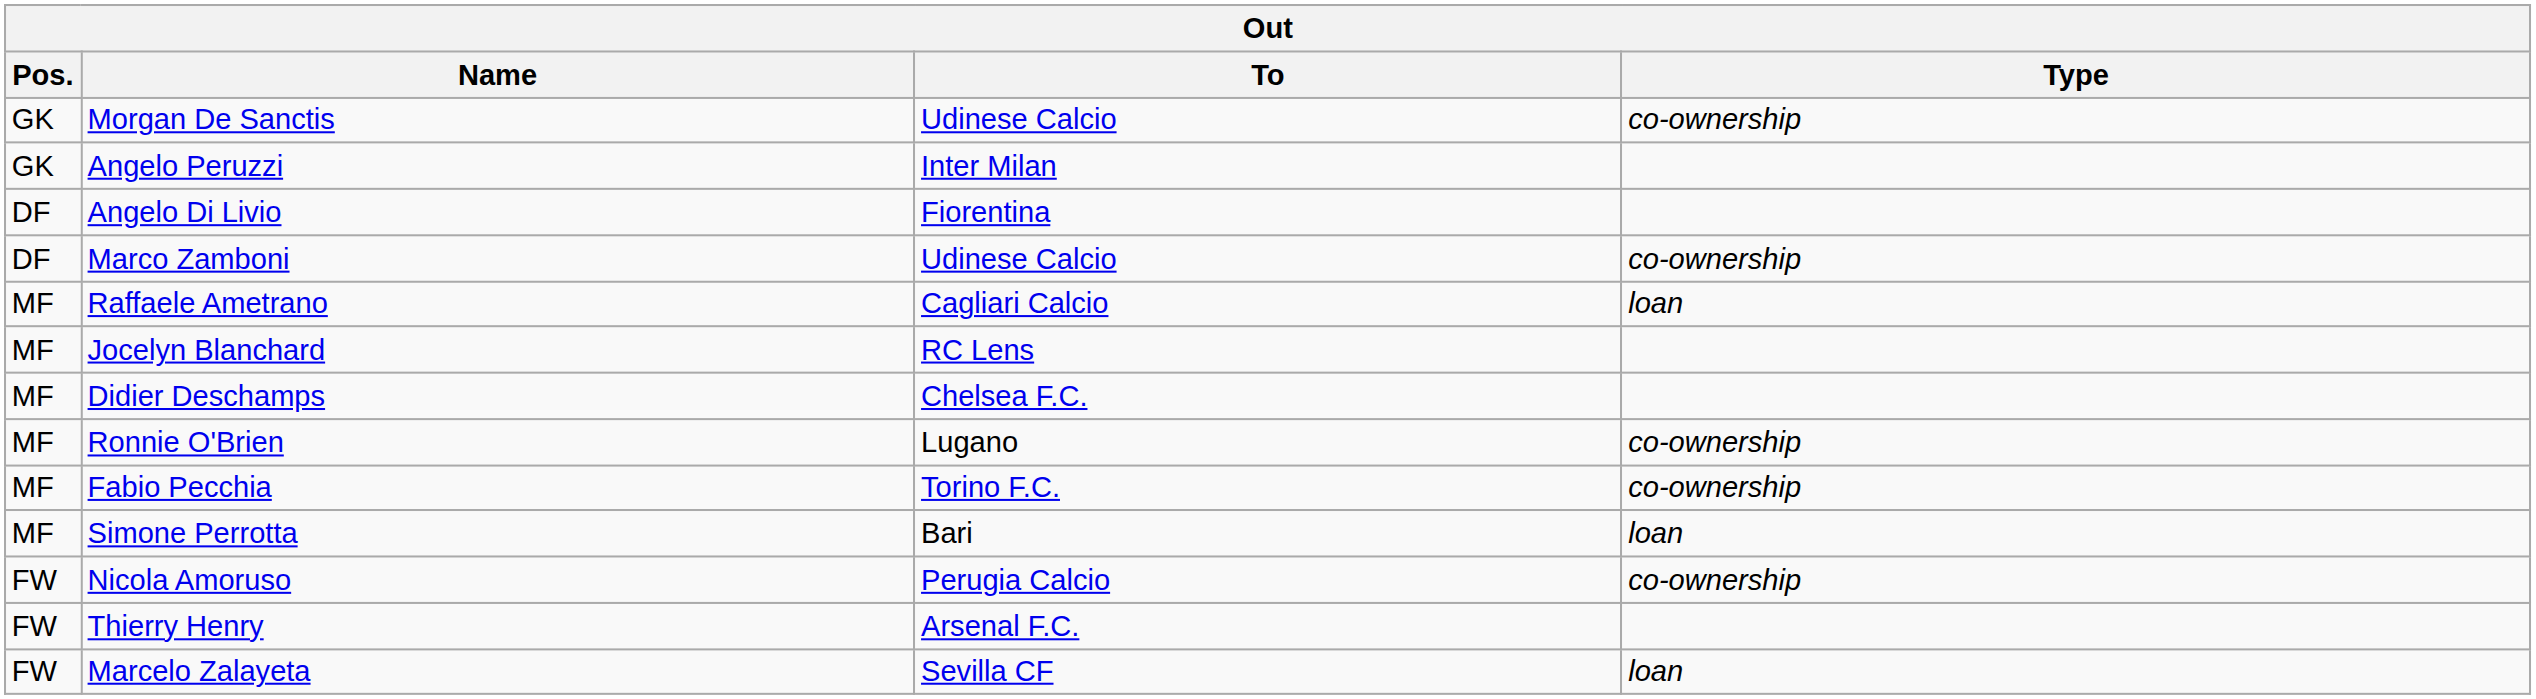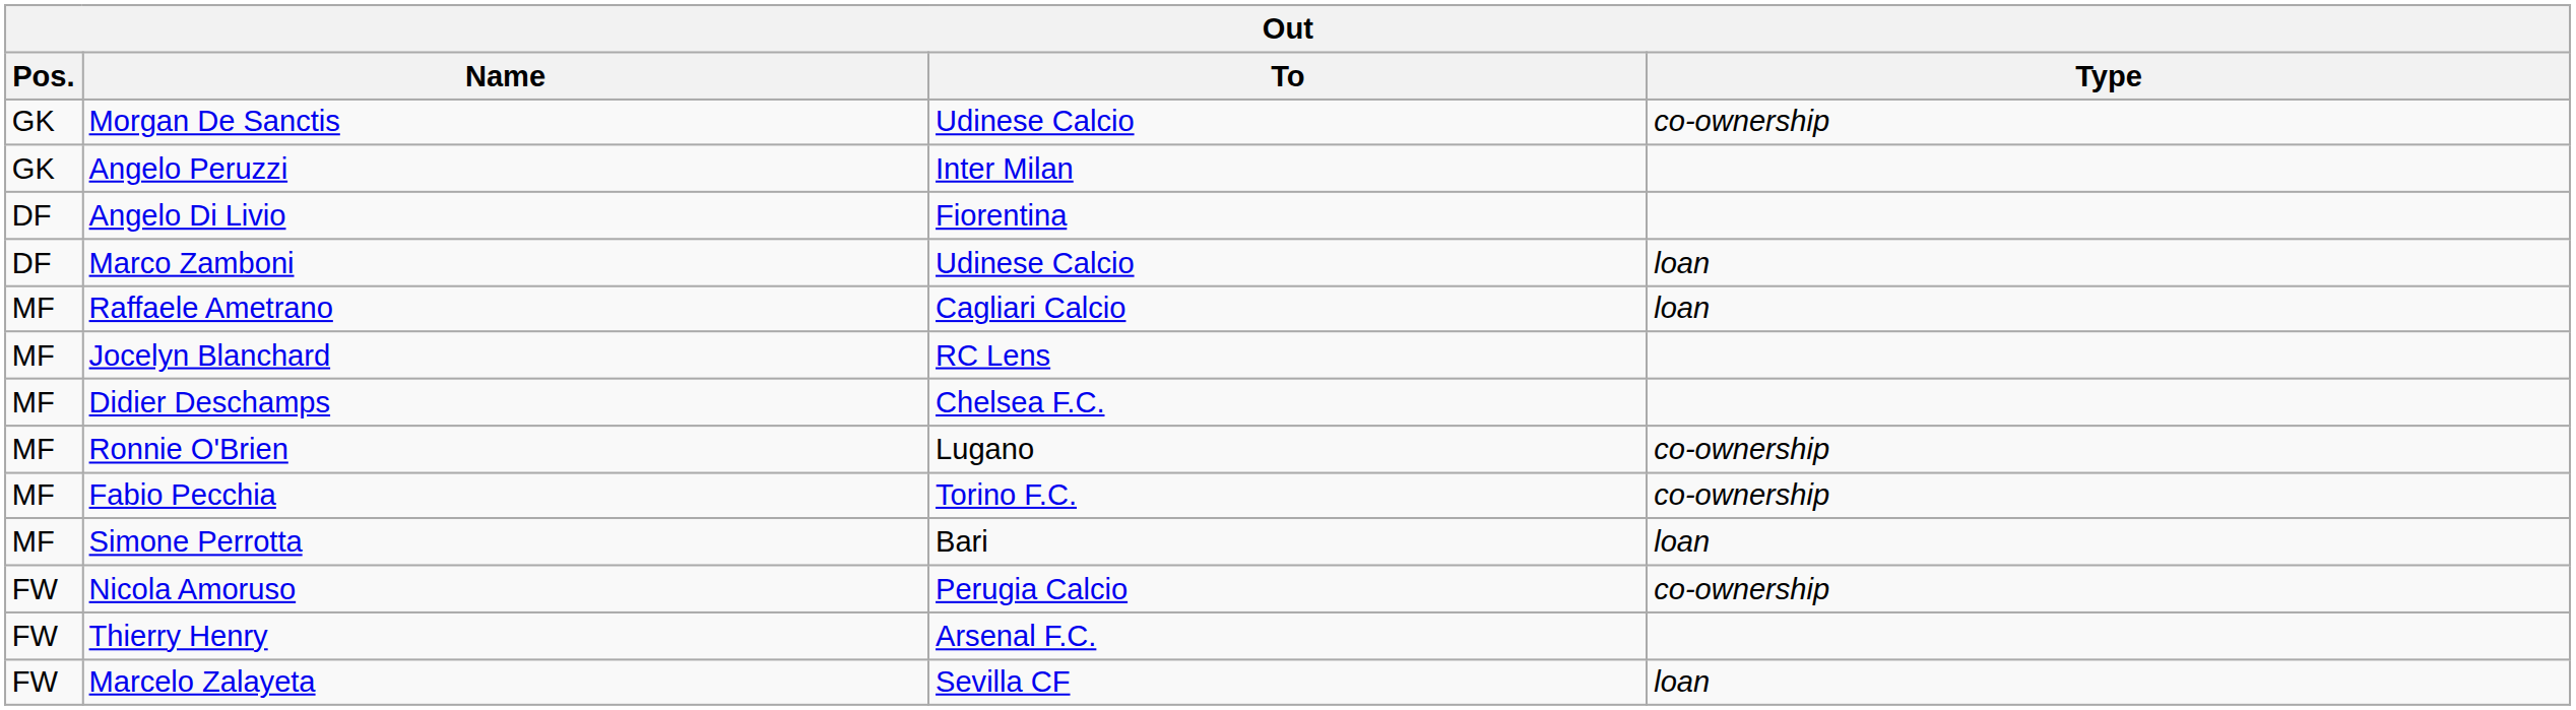Marco Zamboni | Type: co-ownership -> loan
